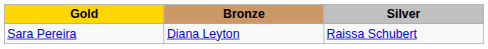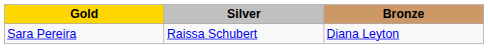columns swapped: Silver <-> Bronze
